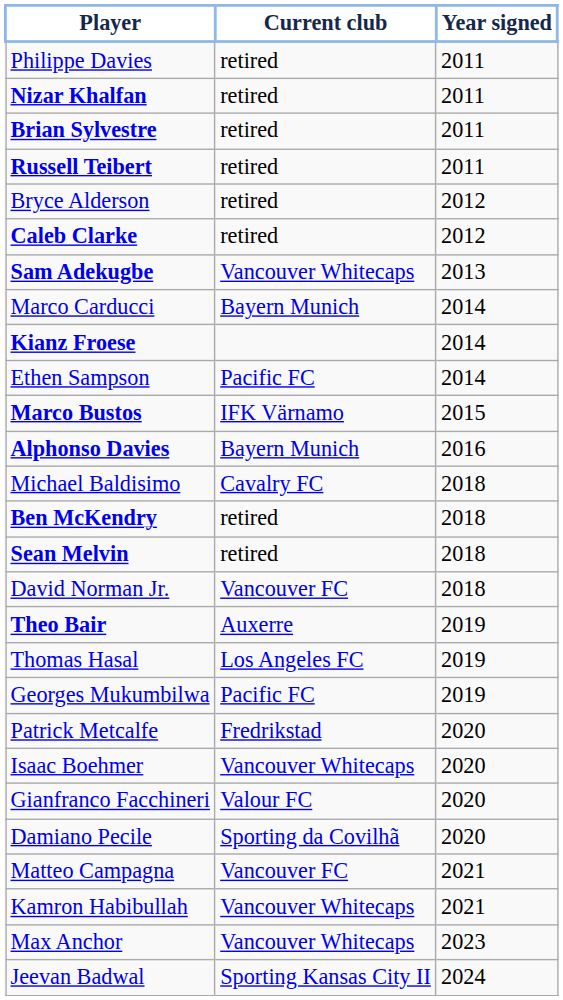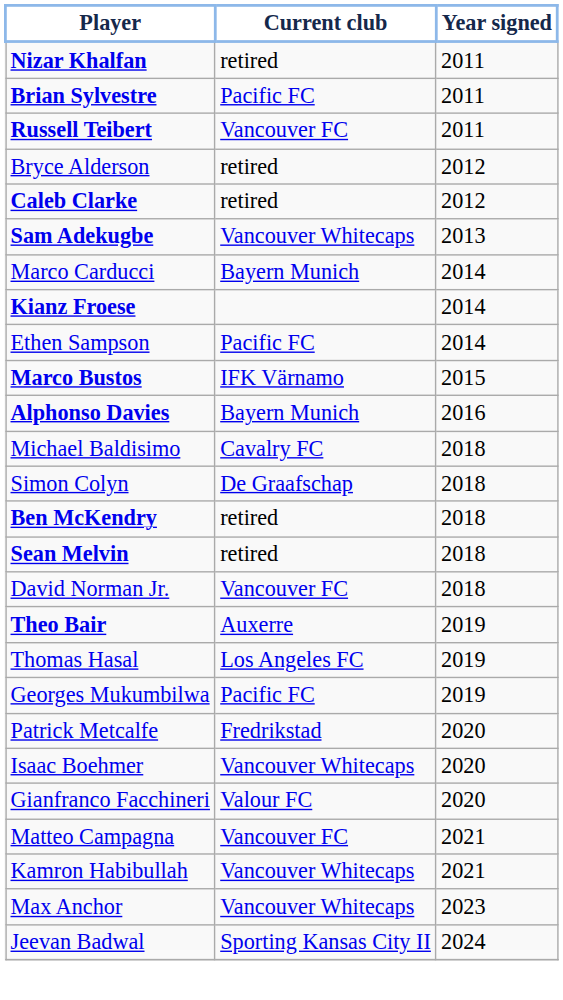- row: Philippe Davies | retired | 2011
Brian Sylvestre | Current club: retired -> Pacific FC
Russell Teibert | Current club: retired -> Vancouver FC
+ row: Simon Colyn | De Graafschap | 2018
- row: Damiano Pecile | Sporting da Covilhã | 2020
